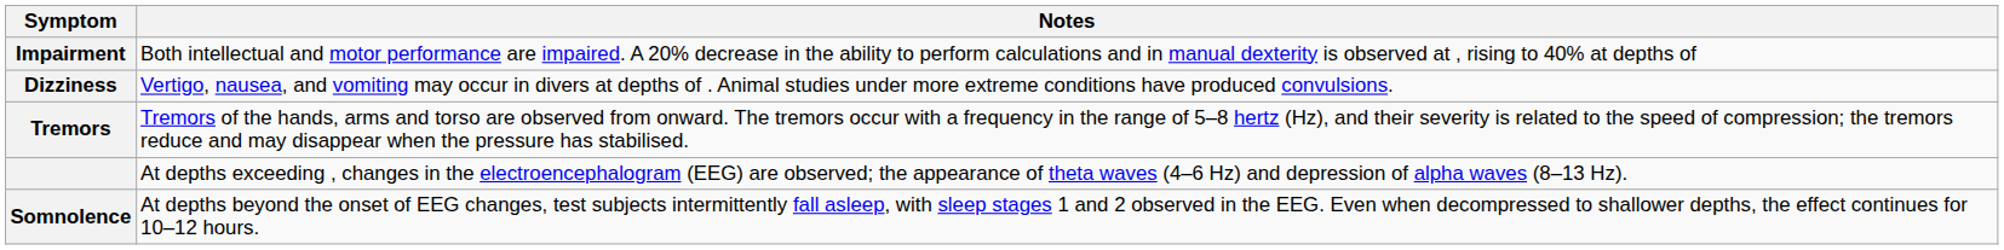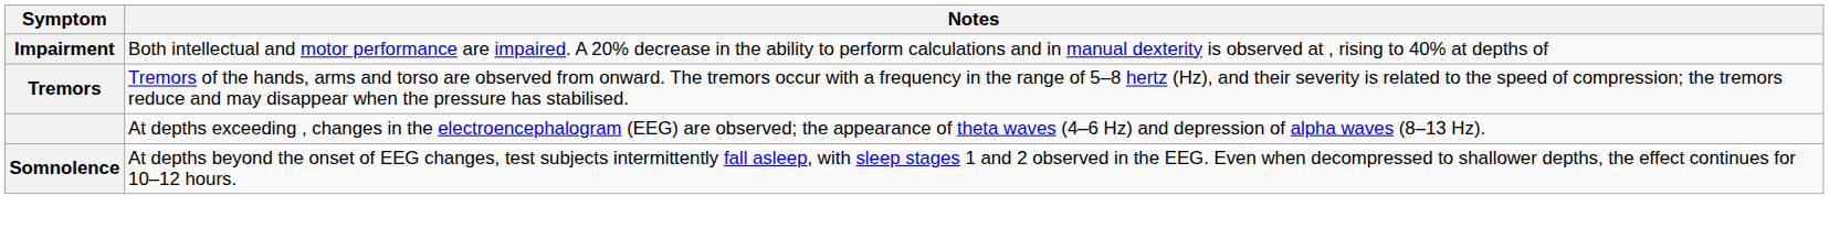- row: Dizziness | Vertigo, nausea, and vomiting may occur in divers at depths of . Animal studies under more extreme conditions have produced convulsions.
